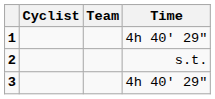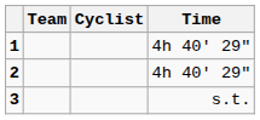columns swapped: Cyclist <-> Team
2 | Time: s.t. -> 4h 40' 29"
3 | Time: 4h 40' 29" -> s.t.
